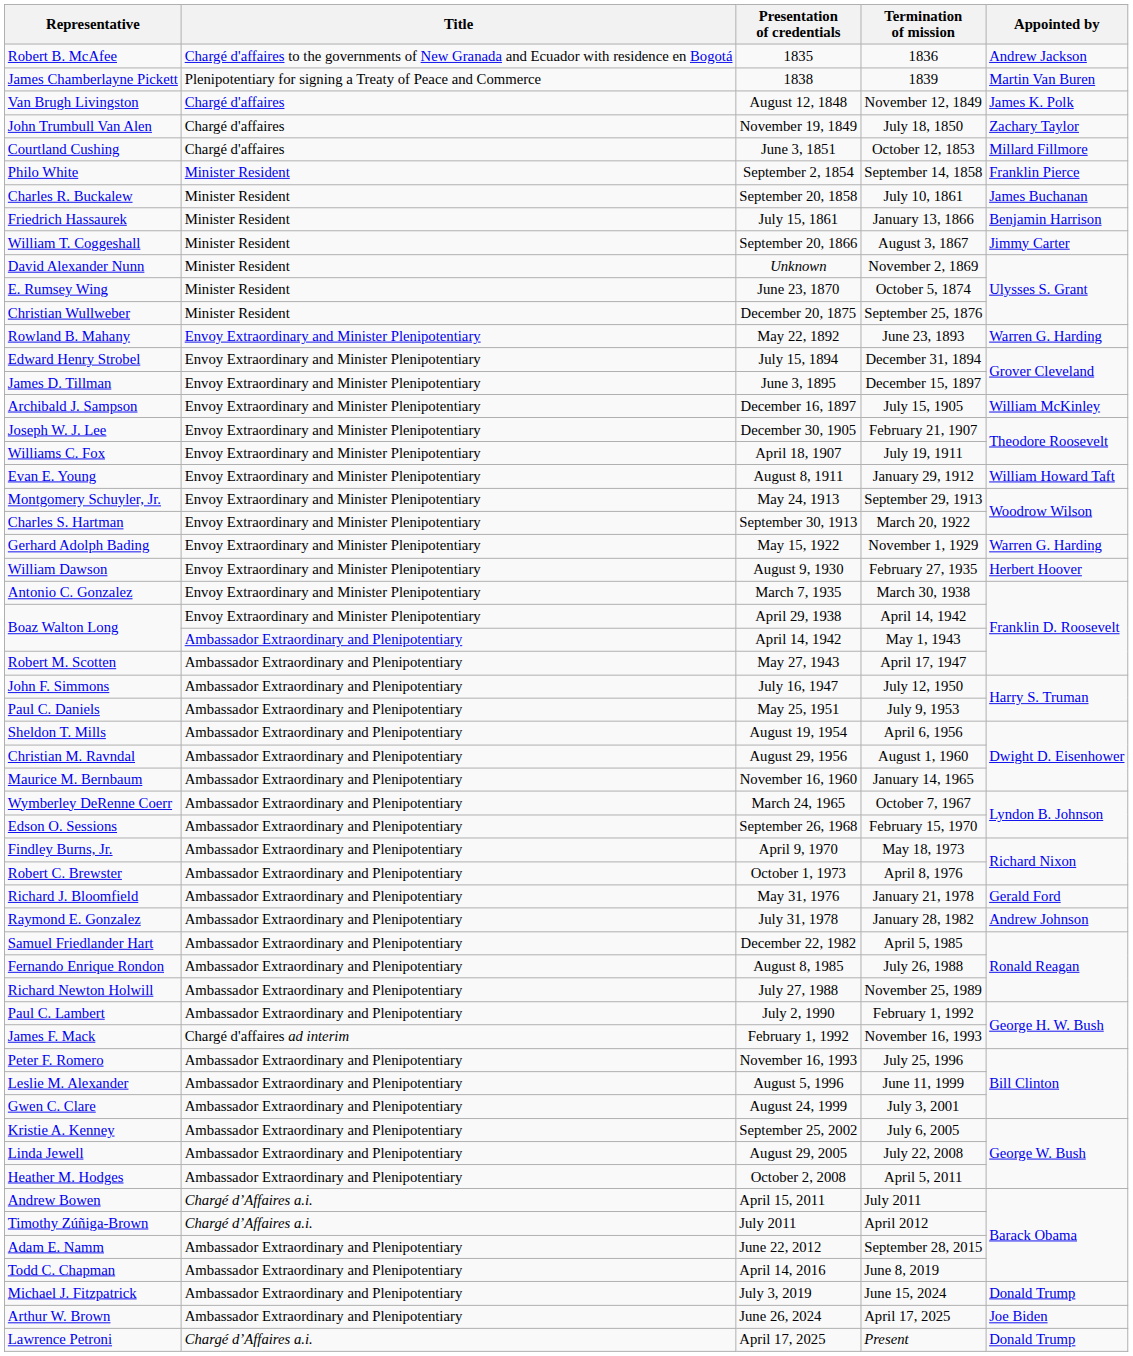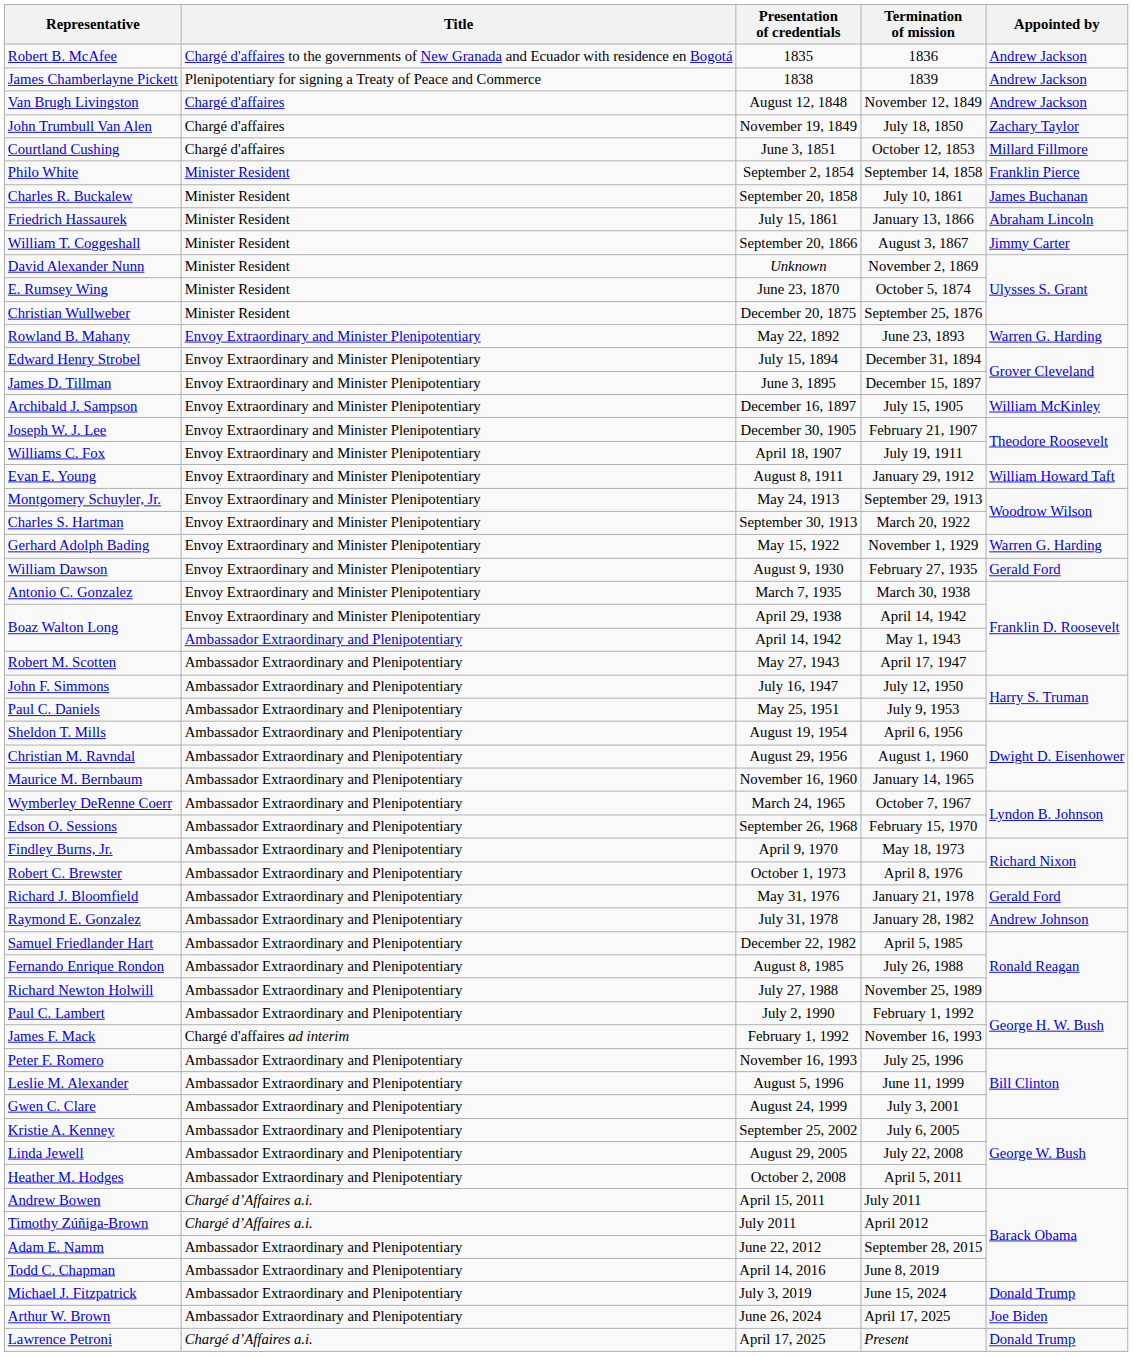1838 | Appointed by: Martin Van Buren -> Andrew Jackson
August 12, 1848 | Appointed by: James K. Polk -> Andrew Jackson
July 15, 1861 | Appointed by: Benjamin Harrison -> Abraham Lincoln
August 9, 1930 | Appointed by: Herbert Hoover -> Gerald Ford
